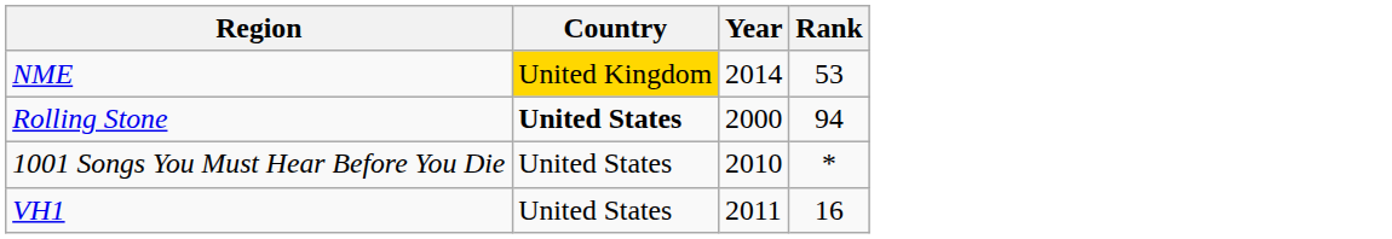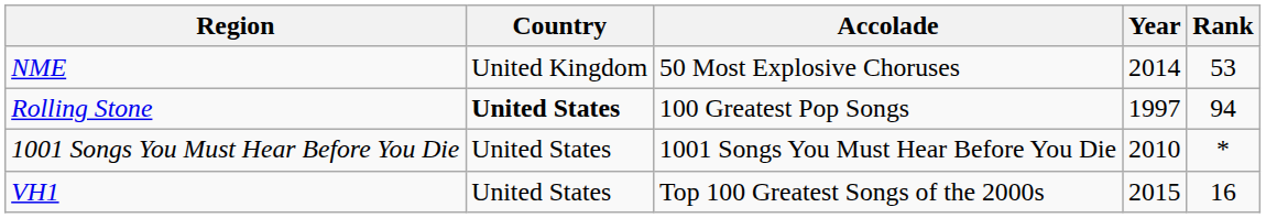+ column: Accolade | 50 Most Explosive Choruses | 100 Greatest Pop Songs | 1001 Songs You Must Hear Before You Die | Top 100 Greatest Songs of the 2000s
NME | Country: gold background -> no background
Rolling Stone | Year: 2000 -> 1997
VH1 | Year: 2011 -> 2015
